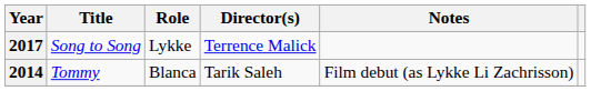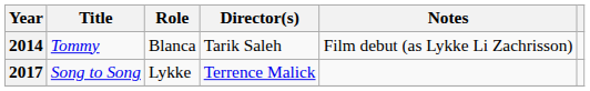rows swapped: 2014 <-> 2017
